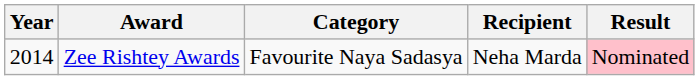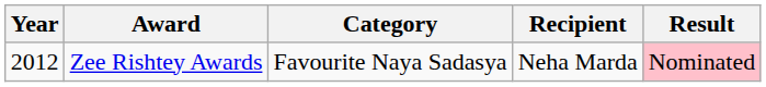Zee Rishtey Awards | Year: 2014 -> 2012
